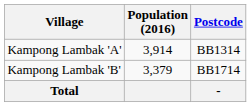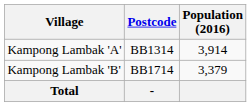columns swapped: Population (2016) <-> Postcode
